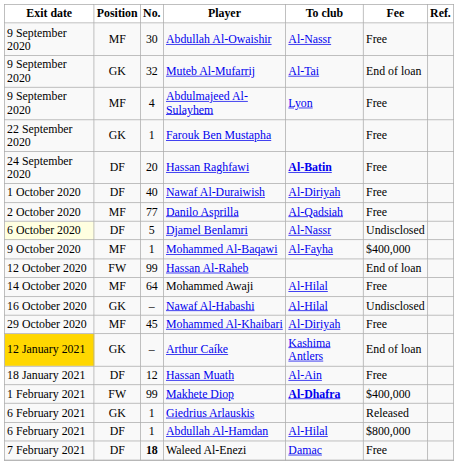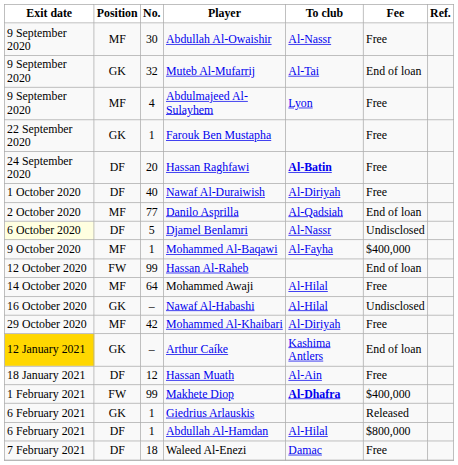Danilo Asprilla | Fee: Free -> End of loan
Mohammed Al-Khaibari | No.: 45 -> 42
Waleed Al-Enezi | No.: bold -> normal
